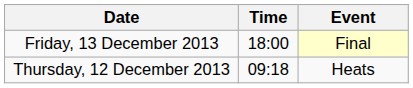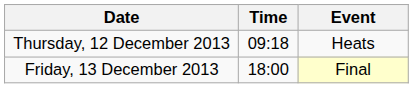rows swapped: Thursday, 12 December 2013 <-> Friday, 13 December 2013
